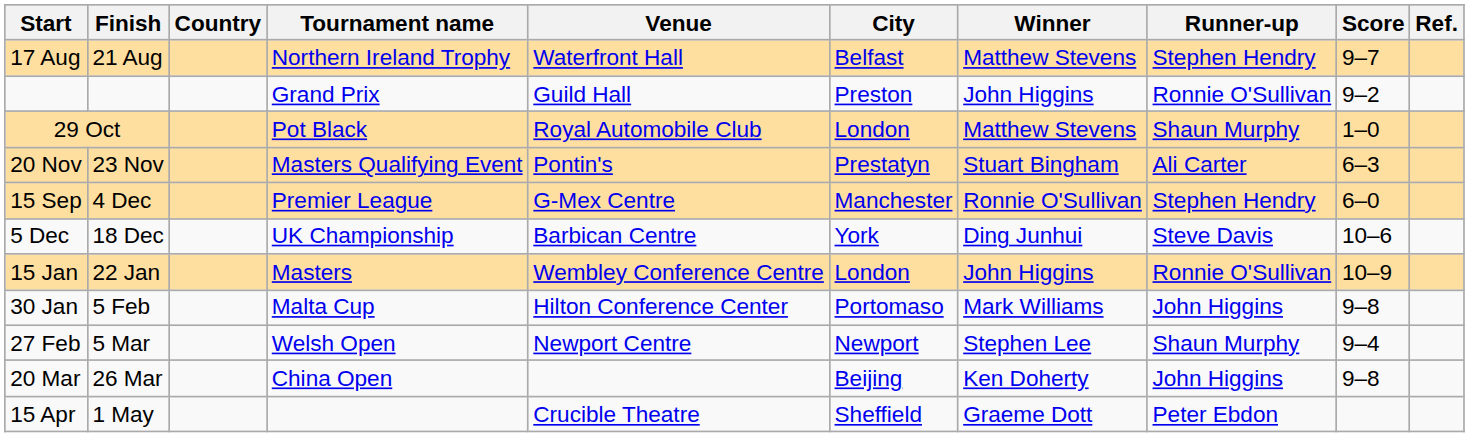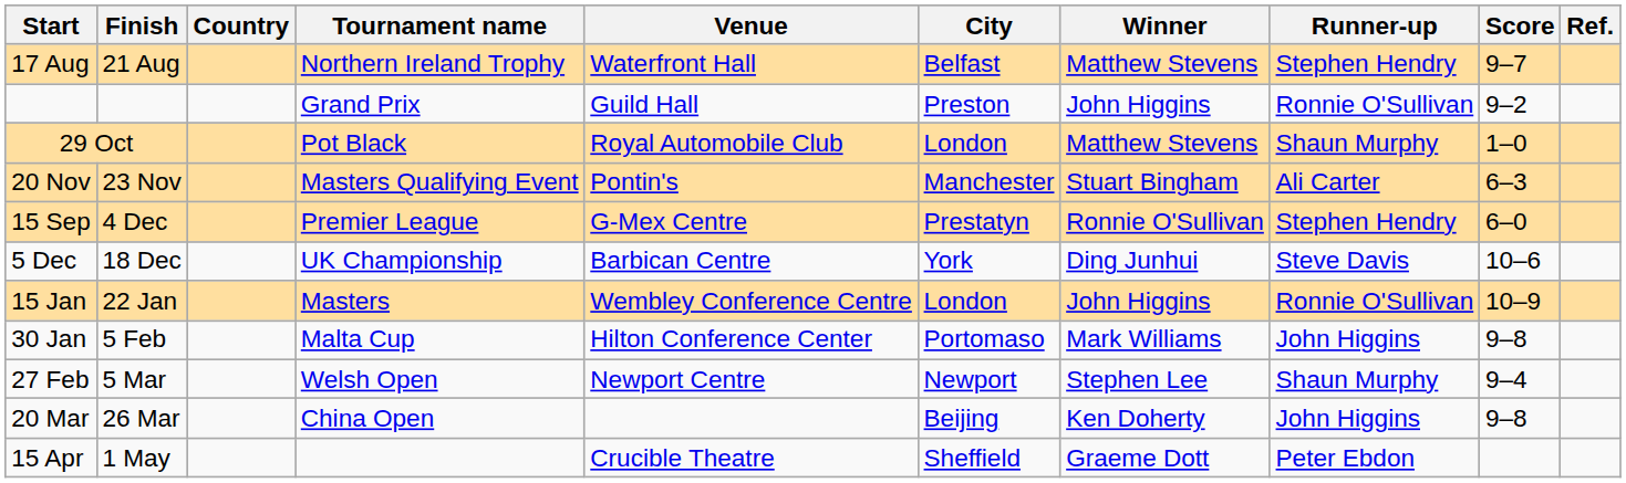20 Nov | City: Prestatyn -> Manchester
15 Sep | City: Manchester -> Prestatyn
